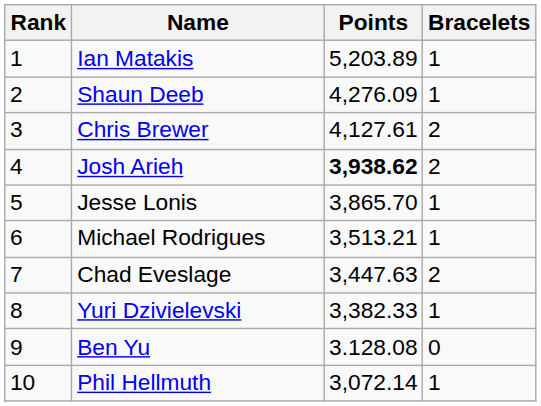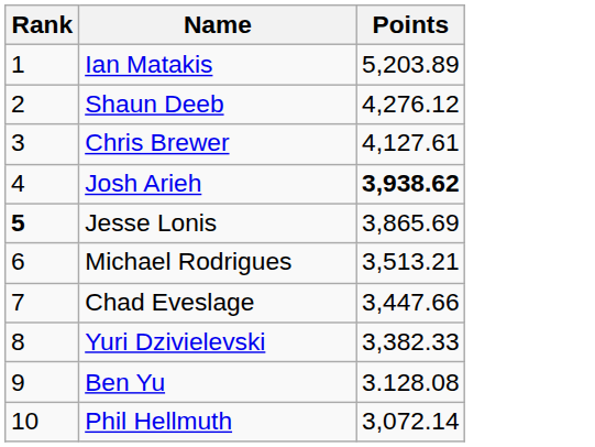- column: Bracelets | 1 | 1 | 2 | 2 | 1 | 1 | 2 | 1 | 0 | 1
Shaun Deeb | Points: 4,276.09 -> 4,276.12
Jesse Lonis | Rank: normal -> bold
Jesse Lonis | Points: 3,865.70 -> 3,865.69
Chad Eveslage | Points: 3,447.63 -> 3,447.66
